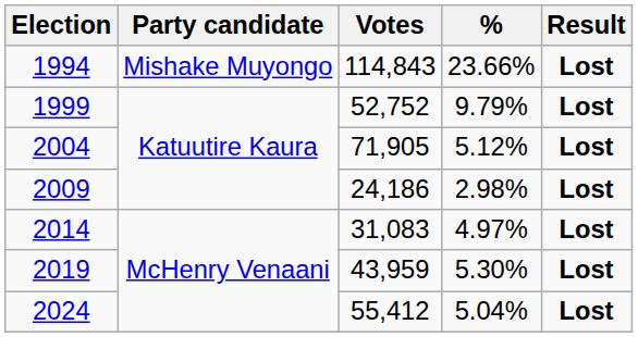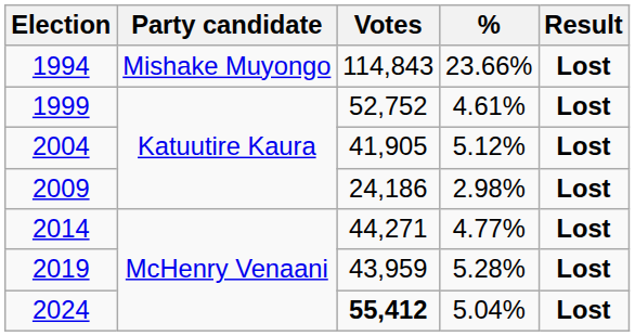1999 | %: 9.79% -> 4.61%
2004 | Votes: 71,905 -> 41,905
2014 | Votes: 31,083 -> 44,271
2014 | %: 4.97% -> 4.77%
2019 | %: 5.30% -> 5.28%
2024 | Votes: normal -> bold
